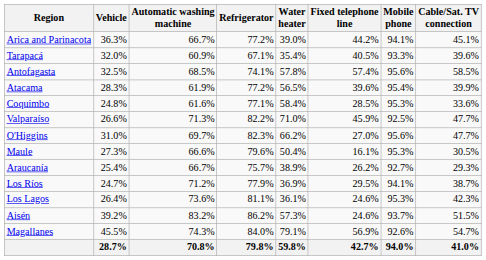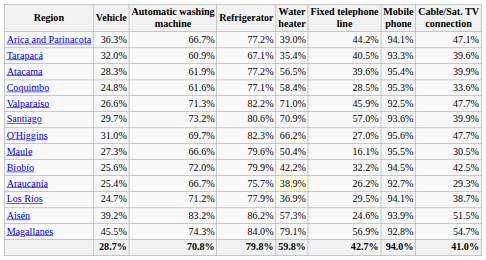Arica and Parinacota | Cable/Sat. TV connection: 45.1% -> 47.1%
- row: Antofagasta | 32.5% | 68.5% | 74.1% | 57.8% | 57.4% | 95.6% | 58.5%
+ row: Santiago | 29.7% | 73.2% | 80.6% | 70.9% | 57.0% | 93.6% | 39.9%
Maule | Mobile phone: 95.3% -> 95.5%
+ row: Biobío | 25.6% | 72.0% | 79.9% | 42.2% | 32.2% | 94.5% | 42.5%
Araucanía | Water heater: no background -> lightyellow background
- row: Los Lagos | 26.4% | 73.6% | 81.1% | 36.1% | 24.6% | 95.3% | 42.3%
Aisén | Mobile phone: 93.7% -> 93.9%
Magallanes | Mobile phone: 92.6% -> 92.8%
